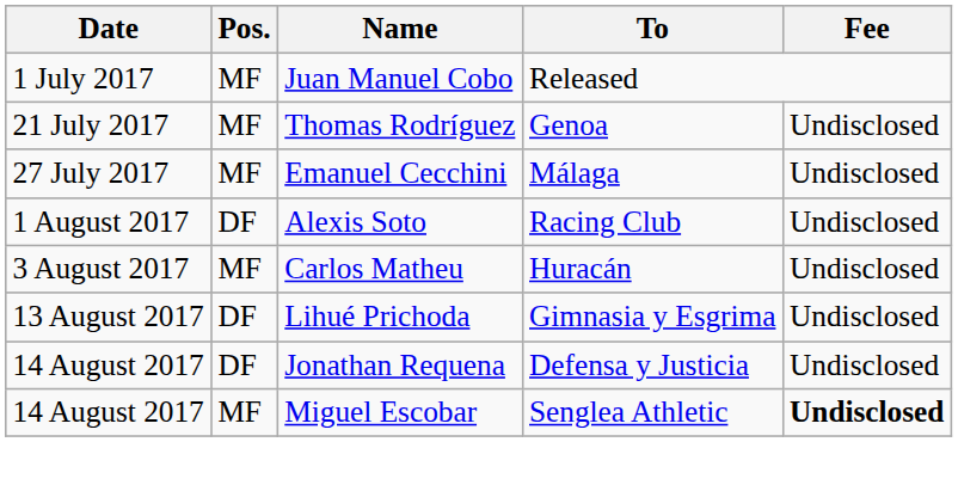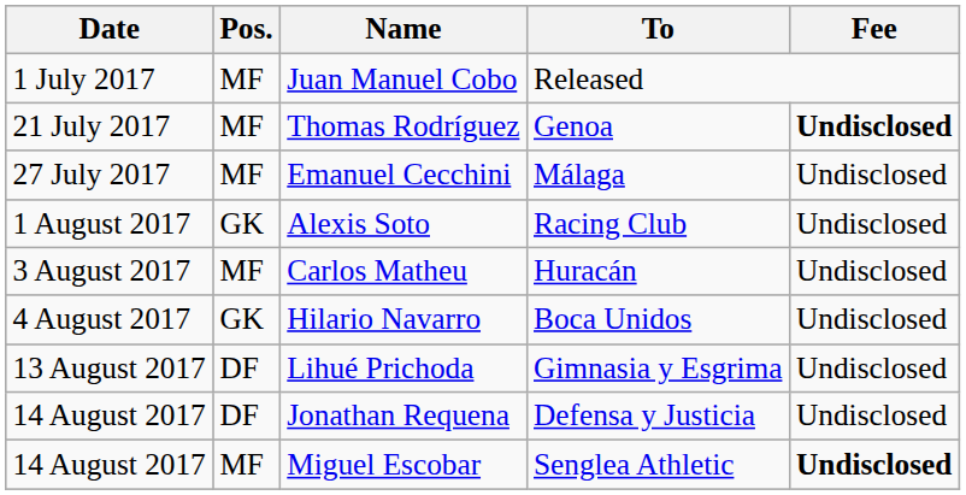Thomas Rodríguez | Fee: normal -> bold
Alexis Soto | Pos.: DF -> GK
+ row: 4 August 2017 | GK | Hilario Navarro | Boca Unidos | Undisclosed
